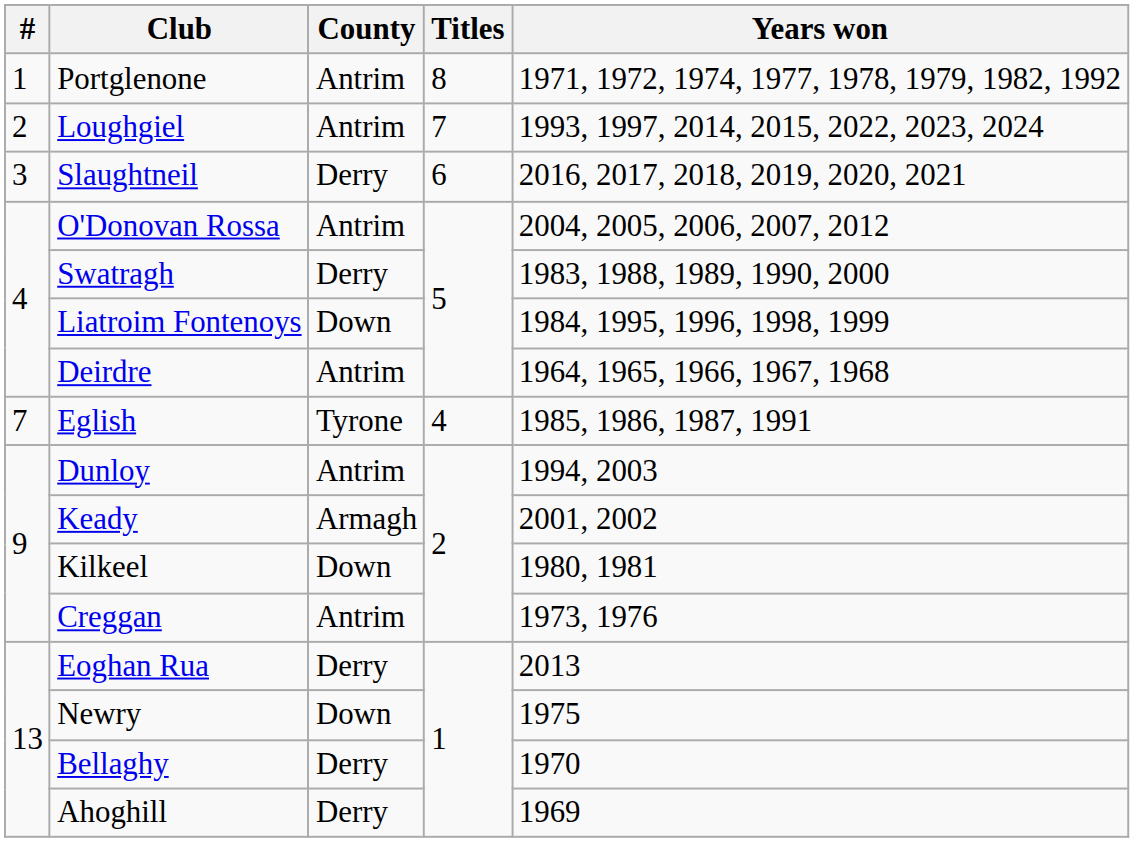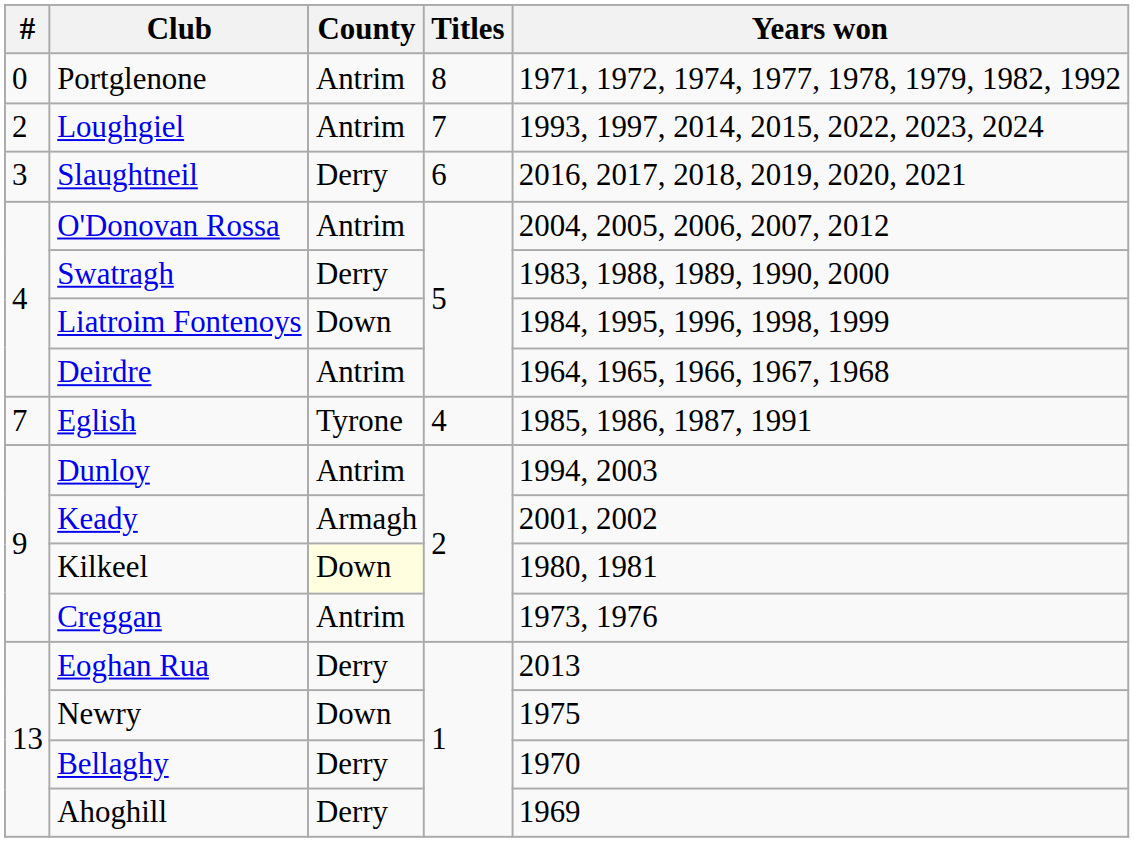Portglenone | #: 1 -> 0
Kilkeel | County: no background -> lightyellow background
